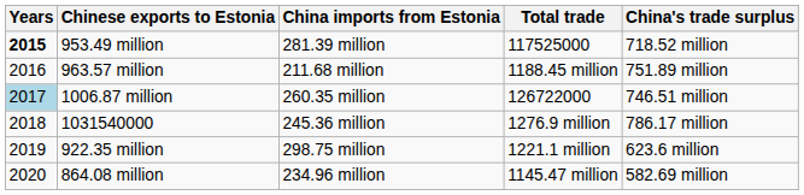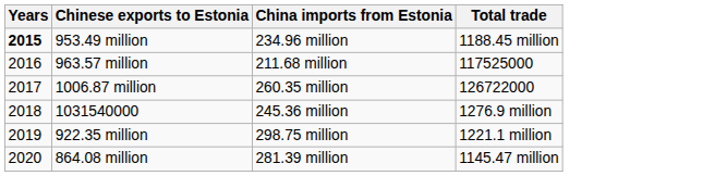- column: China's trade surplus | 718.52 million | 751.89 million | 746.51 million | 786.17 million | 623.6 million | 582.69 million
953.49 million | China imports from Estonia: 281.39 million -> 234.96 million
953.49 million | Total trade: 117525000 -> 1188.45 million
963.57 million | Total trade: 1188.45 million -> 117525000
1006.87 million | Years: lightblue background -> no background
864.08 million | China imports from Estonia: 234.96 million -> 281.39 million
